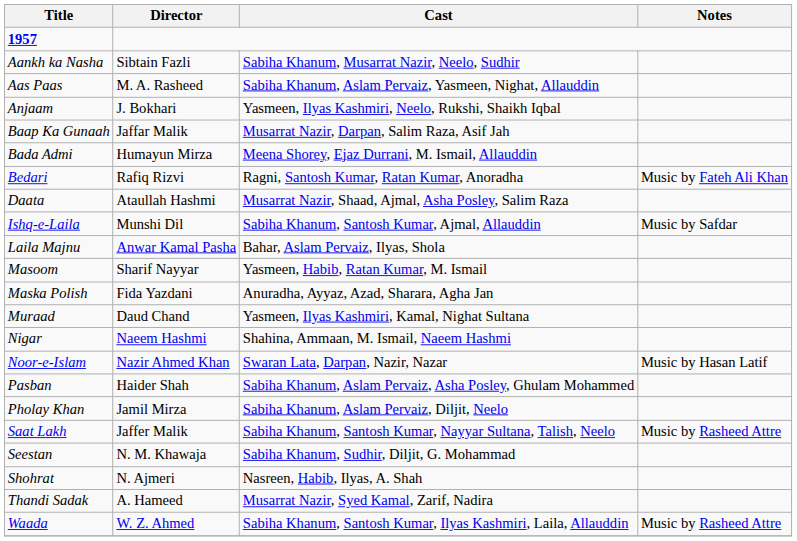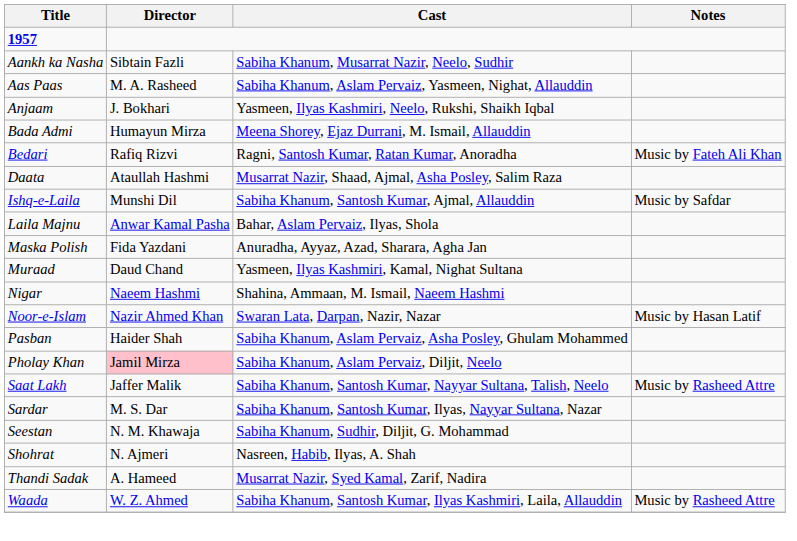- row: Baap Ka Gunaah | Jaffar Malik | Musarrat Nazir, Darpan, Salim Raza, Asif Jah
- row: Masoom | Sharif Nayyar | Yasmeen, Habib, Ratan Kumar, M. Ismail
Pholay Khan | Director: no background -> pink background
+ row: Sardar | M. S. Dar | Sabiha Khanum, Santosh Kumar, Ilyas, Nayyar Sultana, Nazar
